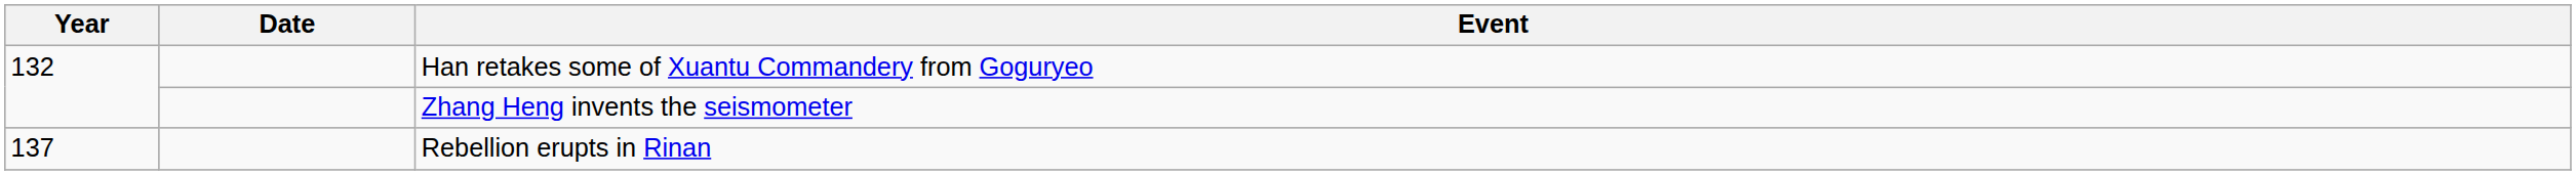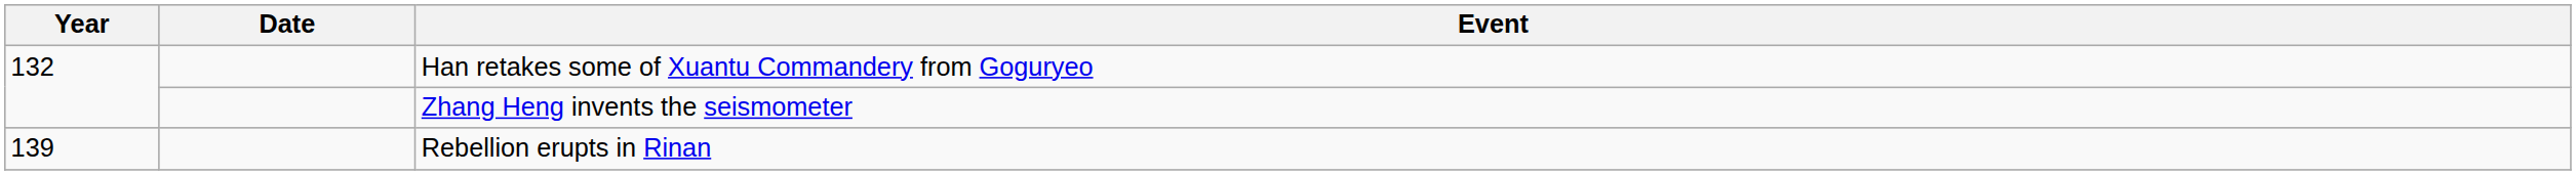Rebellion erupts in Rinan | Year: 137 -> 139
